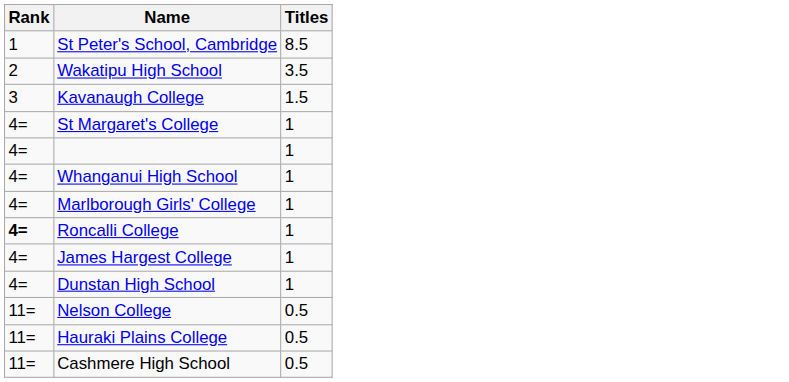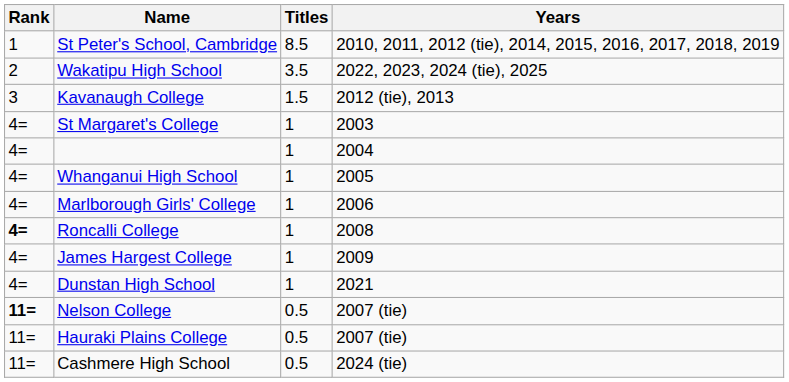+ column: Years | 2010, 2011, 2012 (tie), 2014, 2015, 2016, 2017, 2018, 2019 | 2022, 2023, 2024 (tie), 2025 | 2012 (tie), 2013 | 2003 | 2004 | 2005 | 2006 | 2008 | 2009 | 2021 | 2007 (tie) | 2007 (tie) | 2024 (tie)
Nelson College | Rank: normal -> bold
